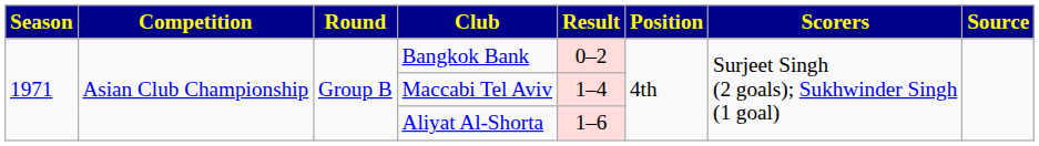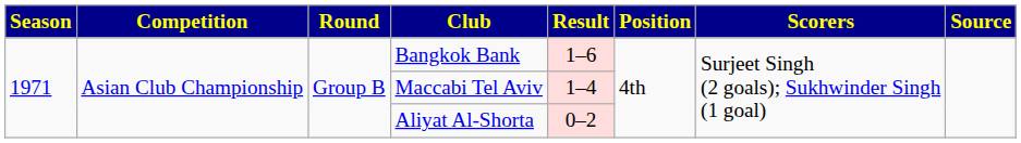Bangkok Bank | Result: 0–2 -> 1–6
Aliyat Al-Shorta | Result: 1–6 -> 0–2
